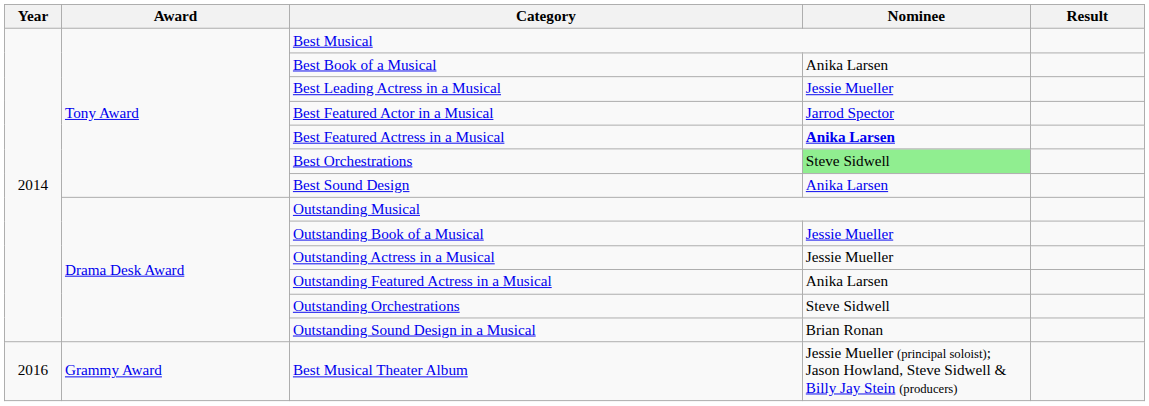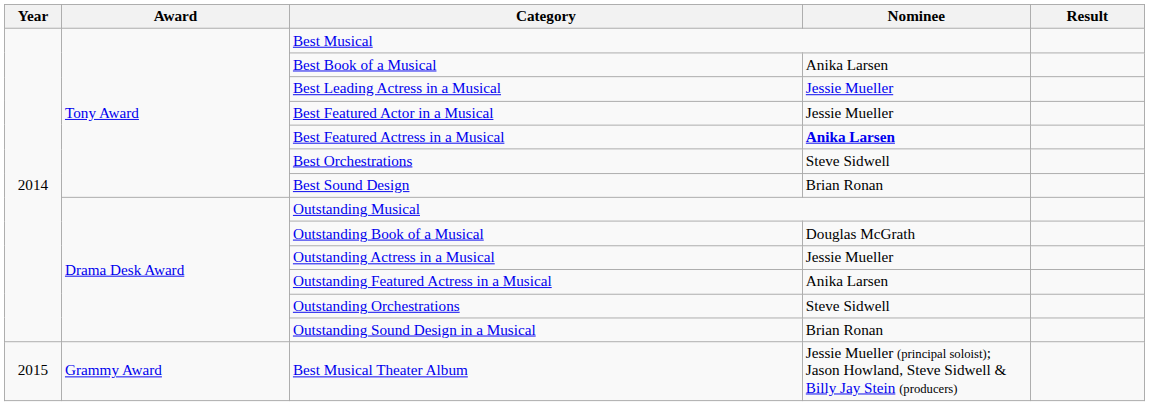Best Featured Actor in a Musical | Nominee: Jarrod Spector -> Jessie Mueller
Best Orchestrations | Nominee: lightgreen background -> no background
Best Sound Design | Nominee: Anika Larsen -> Brian Ronan
Outstanding Book of a Musical | Nominee: Jessie Mueller -> Douglas McGrath
Best Musical Theater Album | Year: 2016 -> 2015
